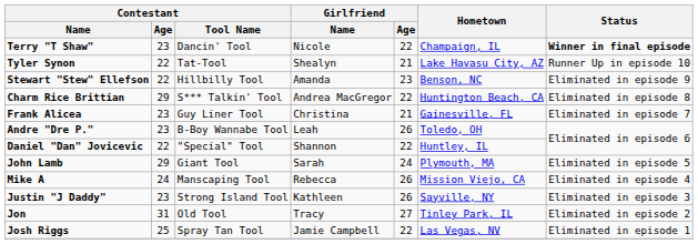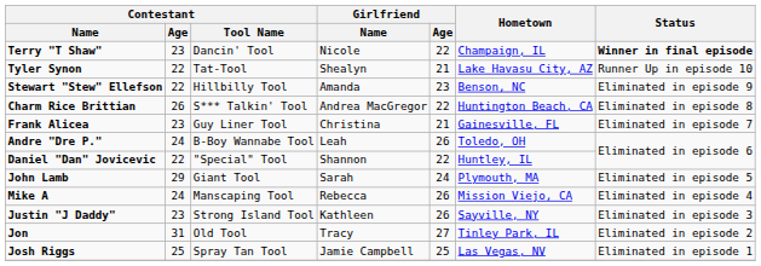Charm Rice Brittian | Contestant / Age: 29 -> 26
Andre "Dre P." | Contestant / Age: 23 -> 24
Josh Riggs | Girlfriend / Age: 22 -> 25
